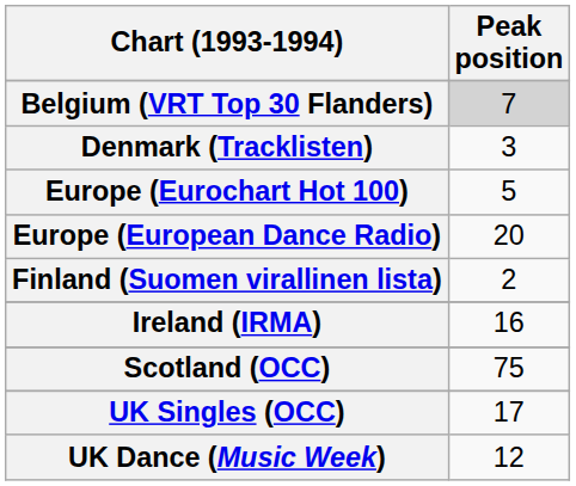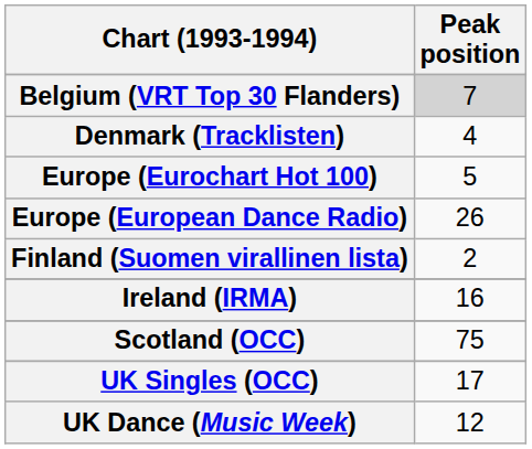Denmark (Tracklisten) | Peak position: 3 -> 4
Europe (European Dance Radio) | Peak position: 20 -> 26
